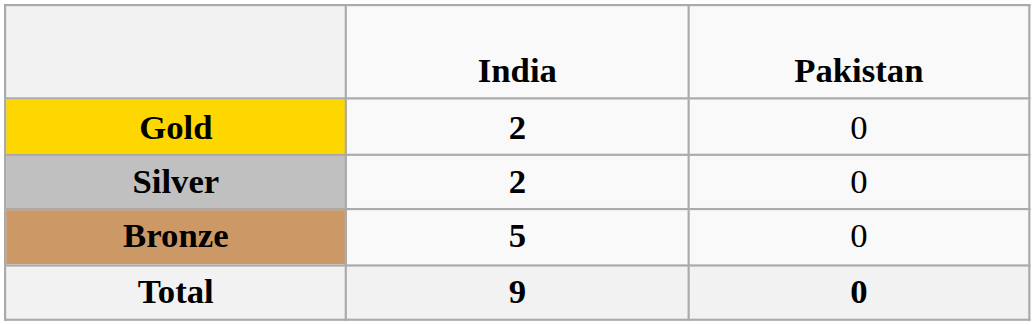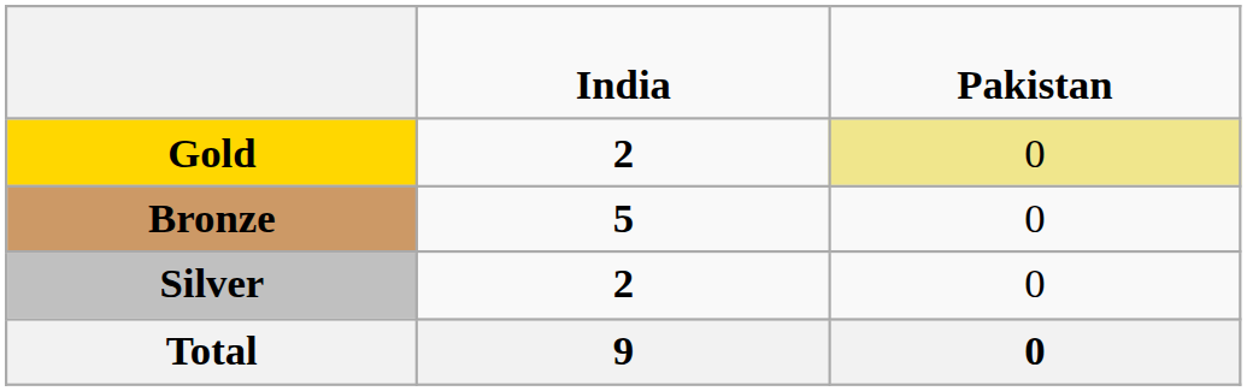Gold | column 3: no background -> khaki background
rows swapped: Silver <-> Bronze
